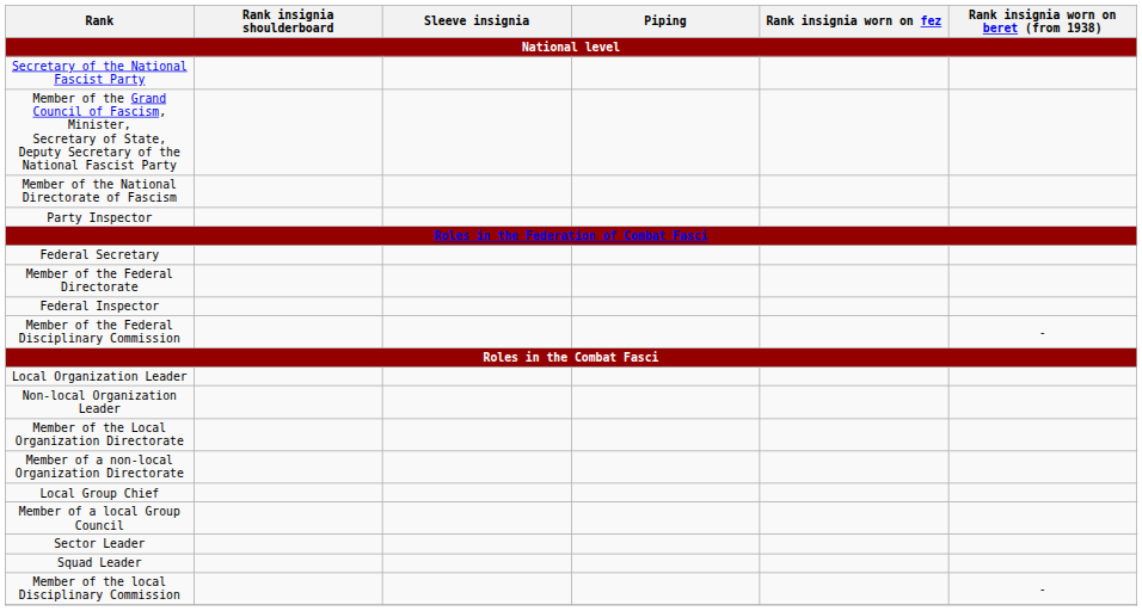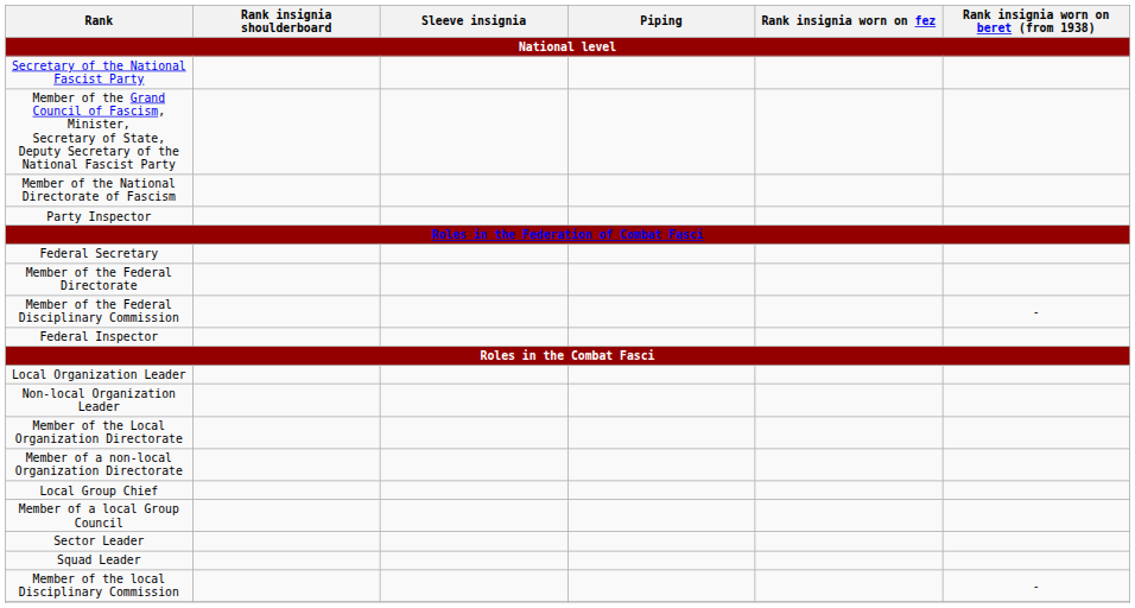rows swapped: Federal Inspector <-> Member of the Federal Disciplinary Commission
